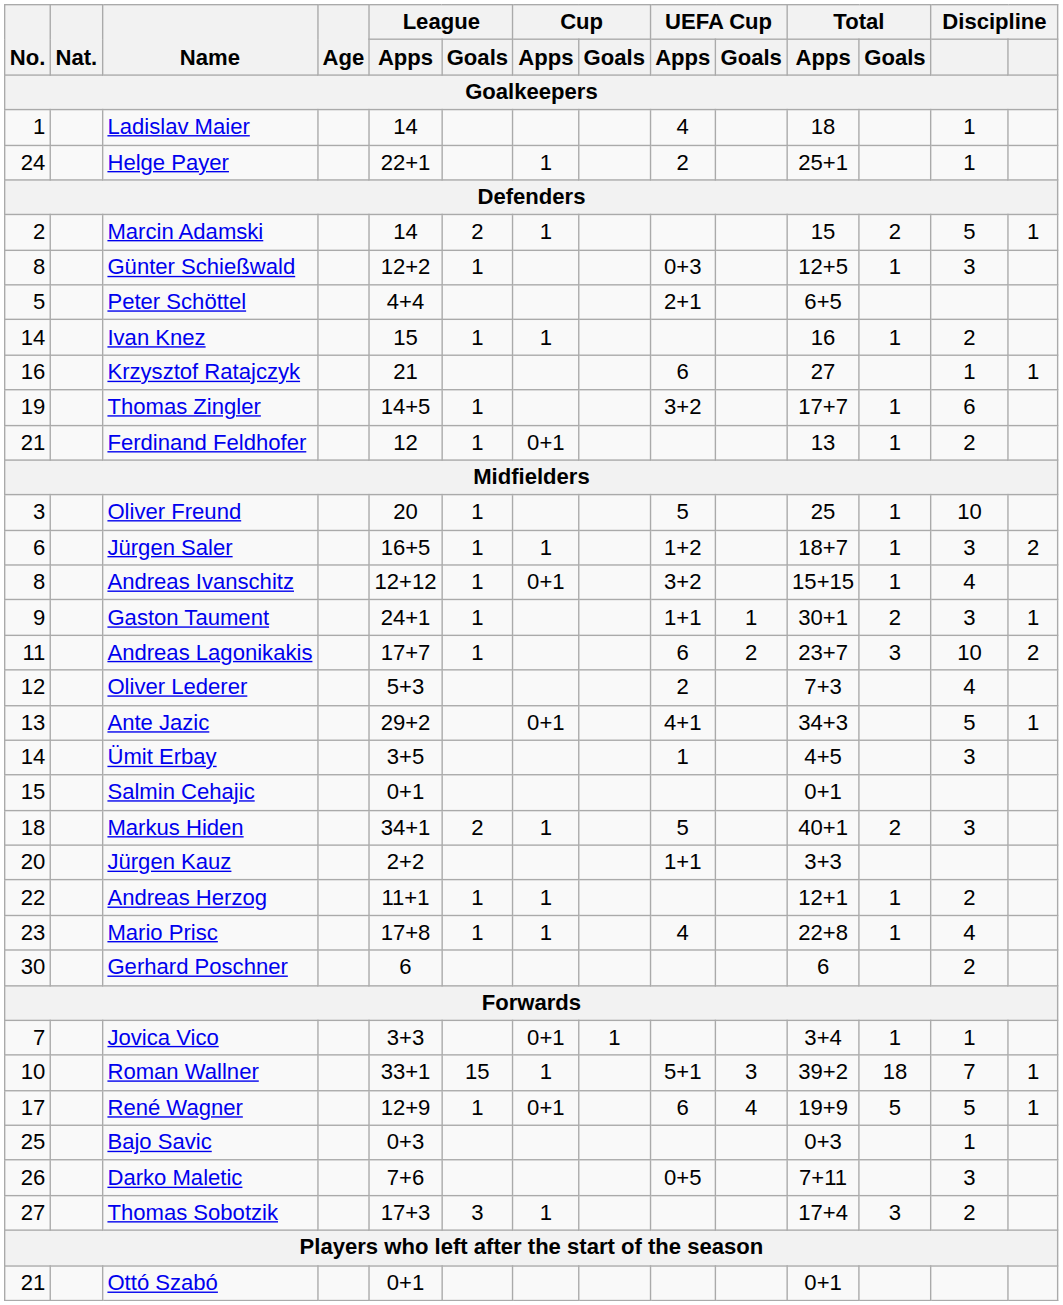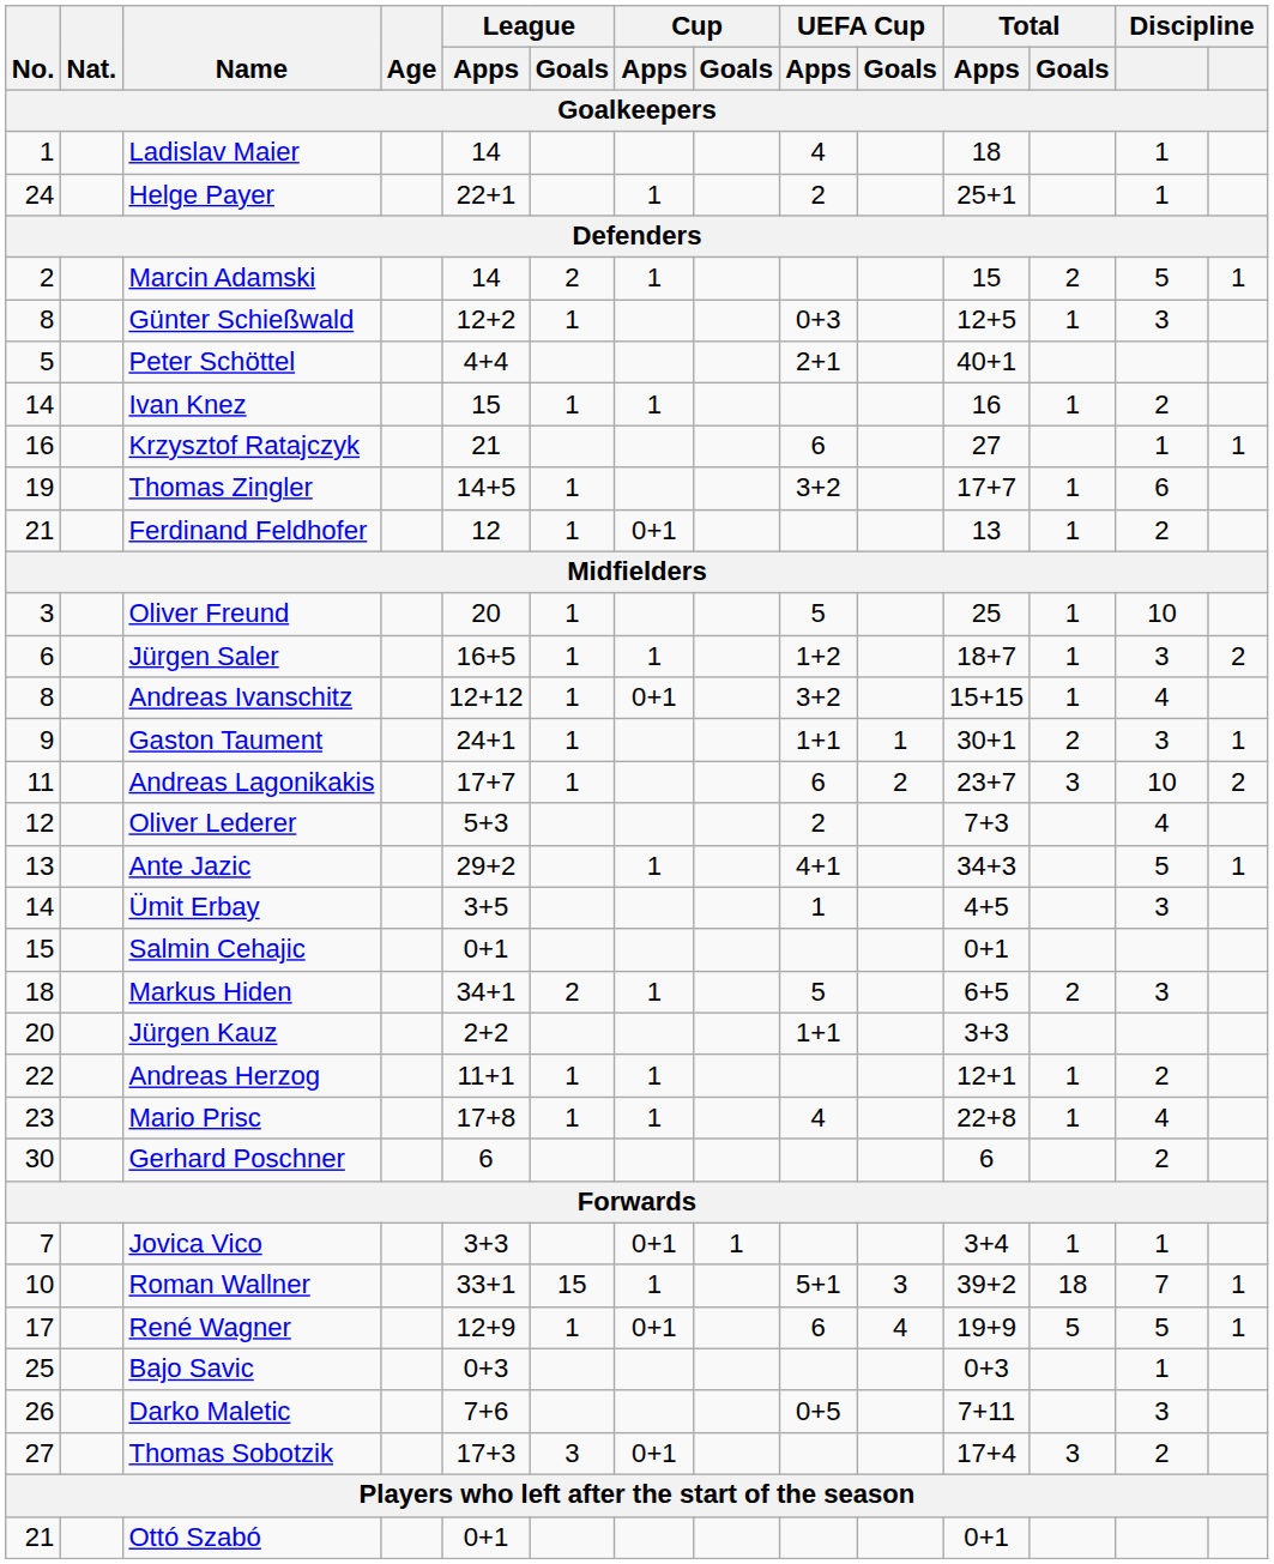Peter Schöttel | Total / Apps: 6+5 -> 40+1
Ante Jazic | Cup / Apps: 0+1 -> 1
Markus Hiden | Total / Apps: 40+1 -> 6+5
Thomas Sobotzik | Cup / Apps: 1 -> 0+1
